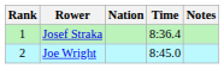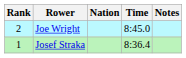rows swapped: Josef Straka <-> Joe Wright
